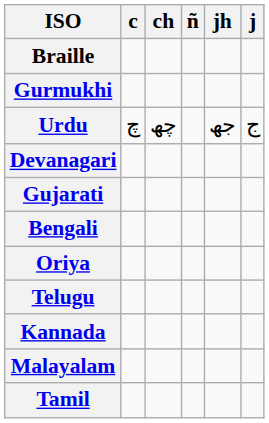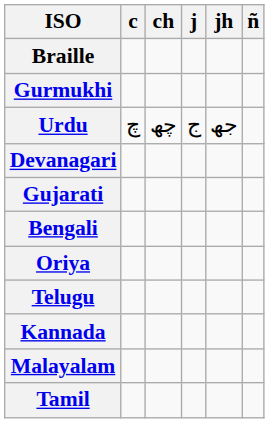columns swapped: j <-> ñ
